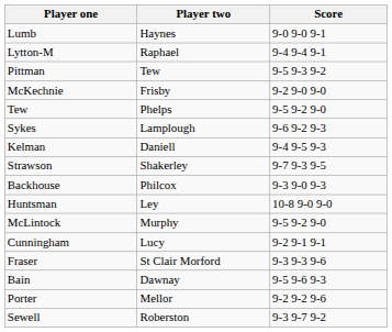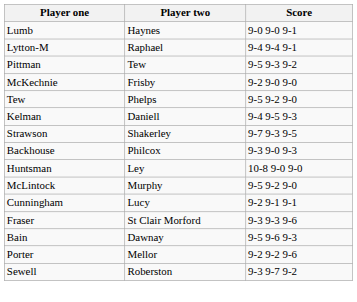- row: Sykes | Lamplough | 9-6 9-2 9-3
